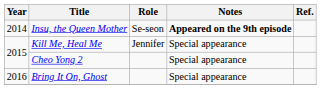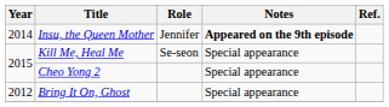Insu, the Queen Mother | Role: Se-seon -> Jennifer
Kill Me, Heal Me | Role: Jennifer -> Se-seon
Bring It On, Ghost | Year: 2016 -> 2012
